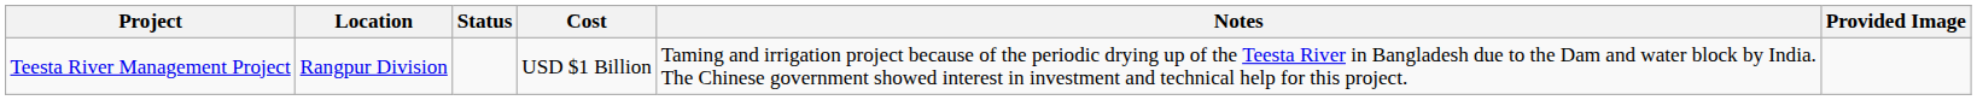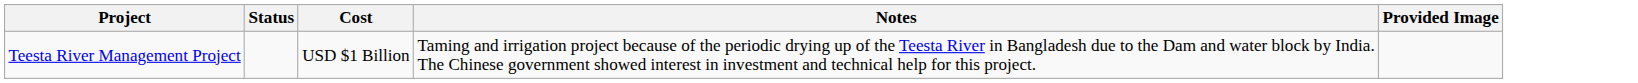- column: Location | Rangpur Division
